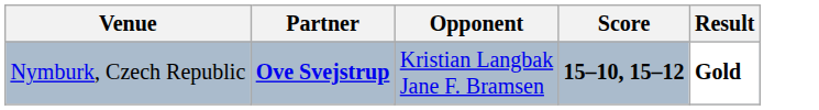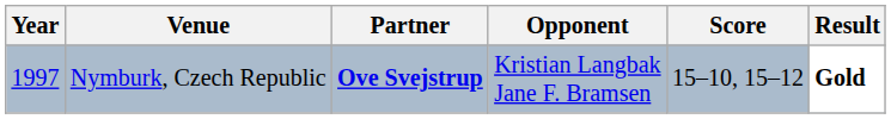+ column: Year | 1997
Nymburk, Czech Republic | Score: bold -> normal
